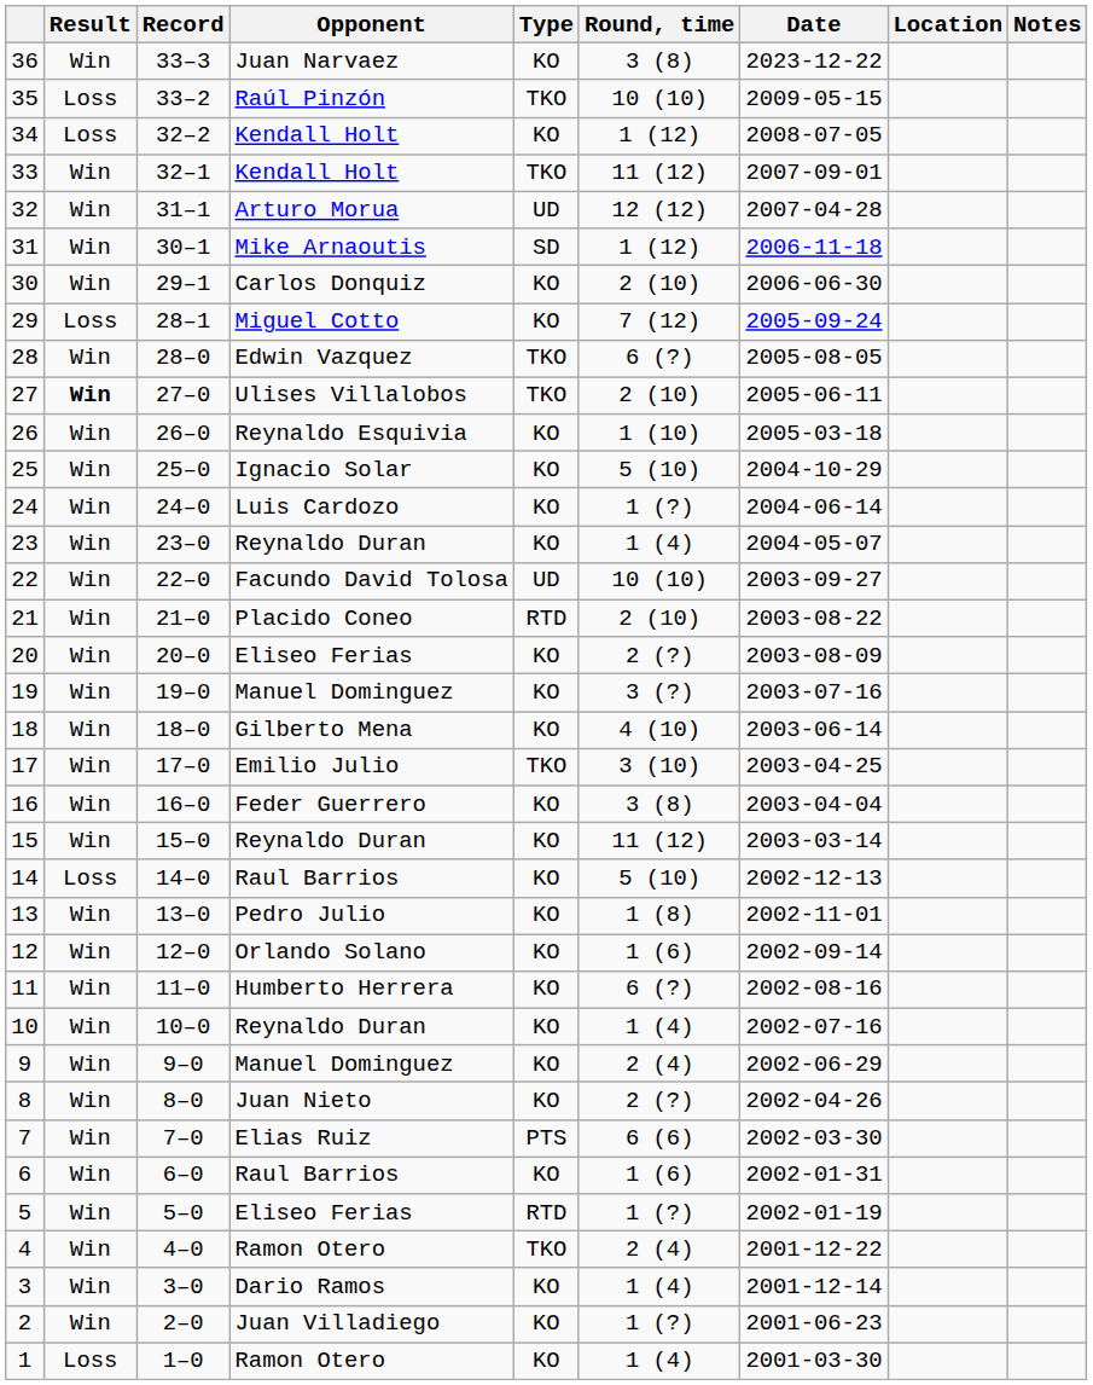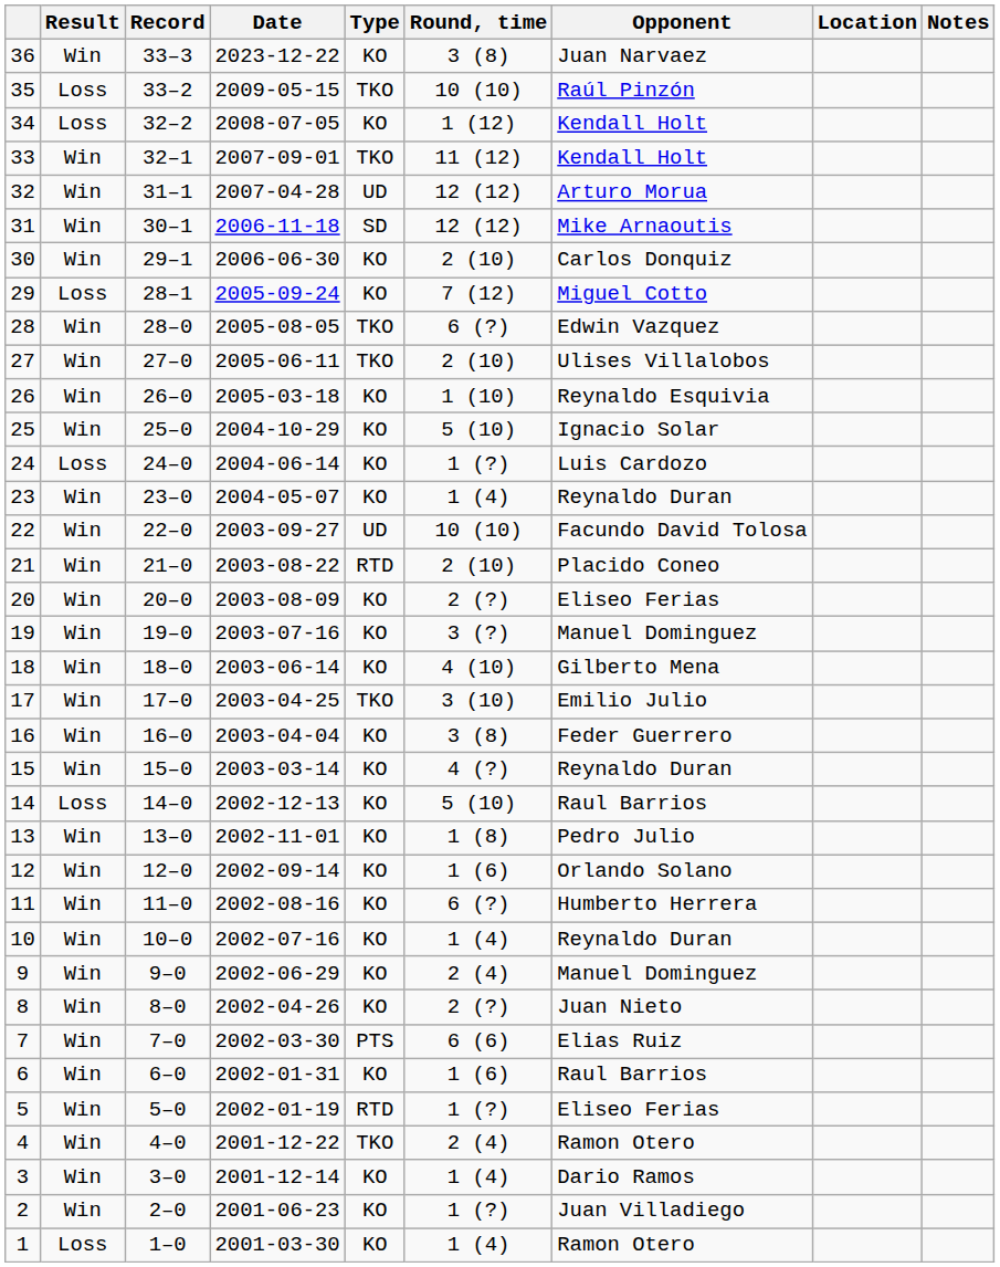columns swapped: Opponent <-> Date
31 | Round, time: 1 (12) -> 12 (12)
27 | Result: bold -> normal
24 | Result: Win -> Loss
15 | Round, time: 11 (12) -> 4 (?)
